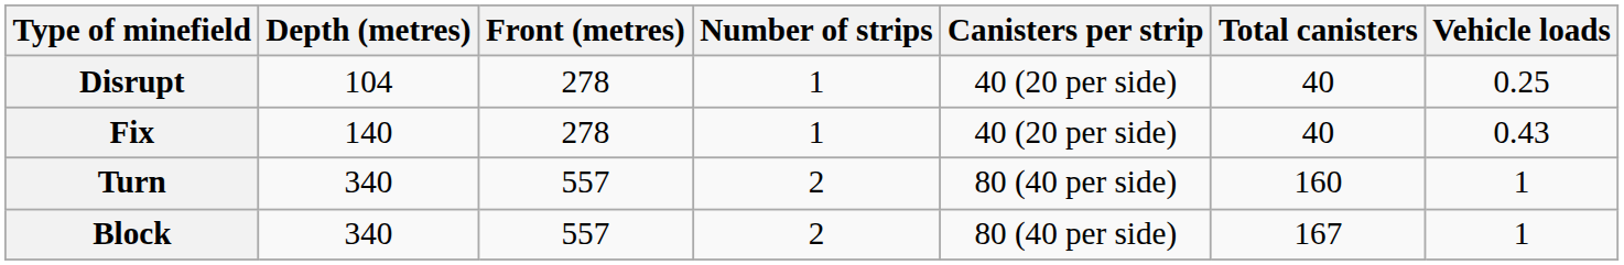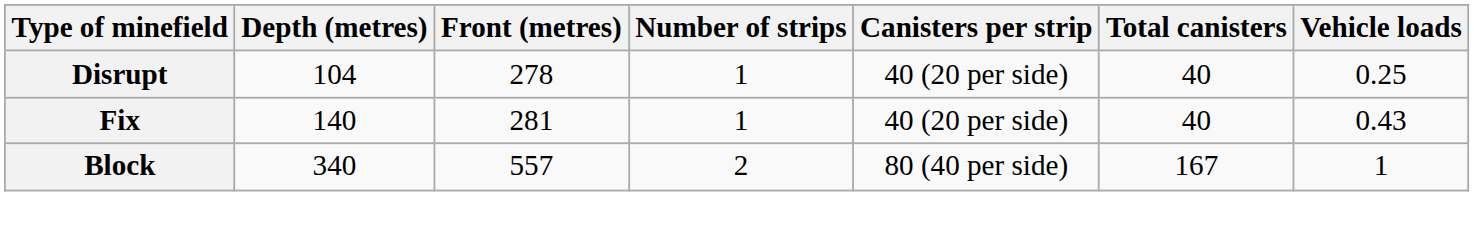Fix | Front (metres): 278 -> 281
- row: Turn | 340 | 557 | 2 | 80 (40 per side) | 160 | 1
